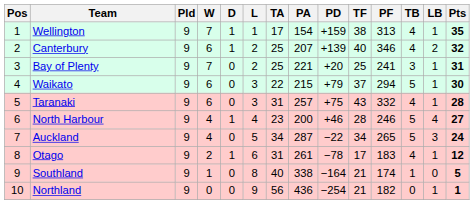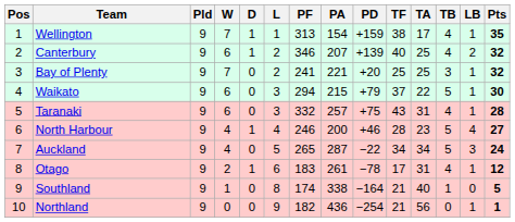columns swapped: PF <-> TA
Bay of Plenty | Pts: 31 -> 32
